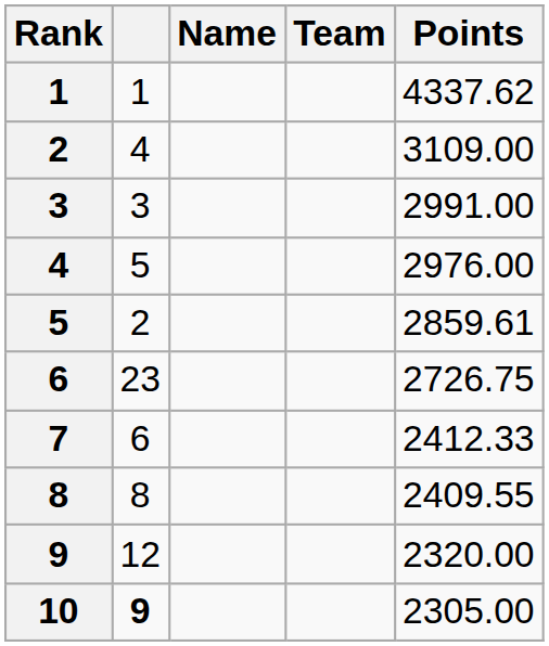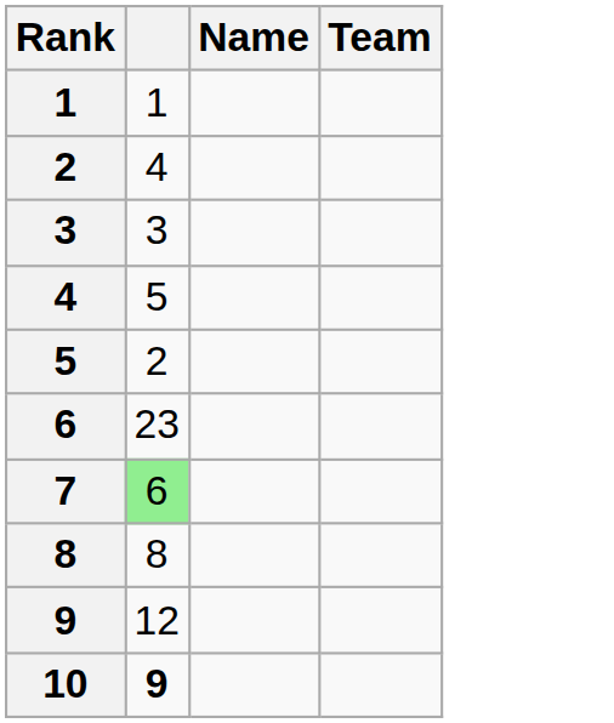- column: Points | 4337.62 | 3109.00 | 2991.00 | 2976.00 | 2859.61 | 2726.75 | 2412.33 | 2409.55 | 2320.00 | 2305.00
7 | column 2: no background -> lightgreen background
